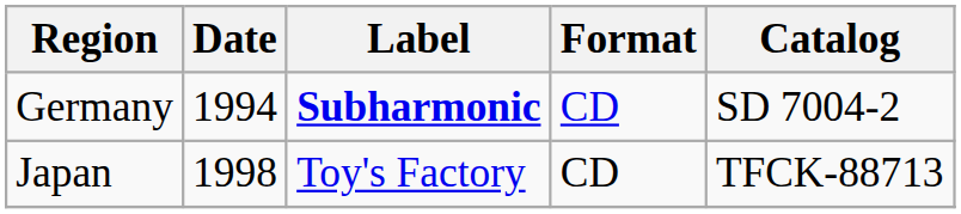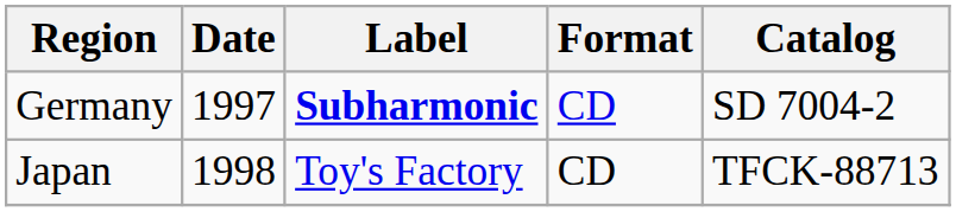Germany | Date: 1994 -> 1997
